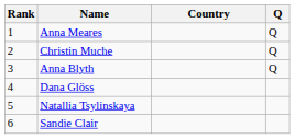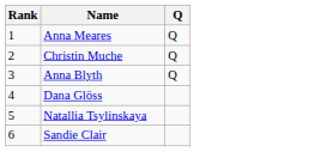- column: Country
